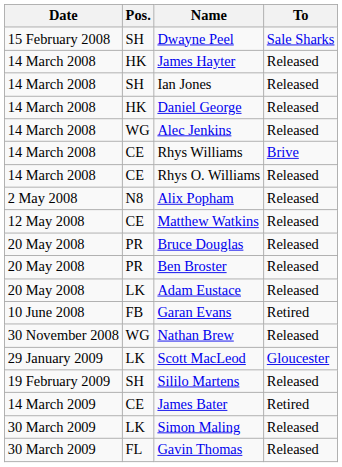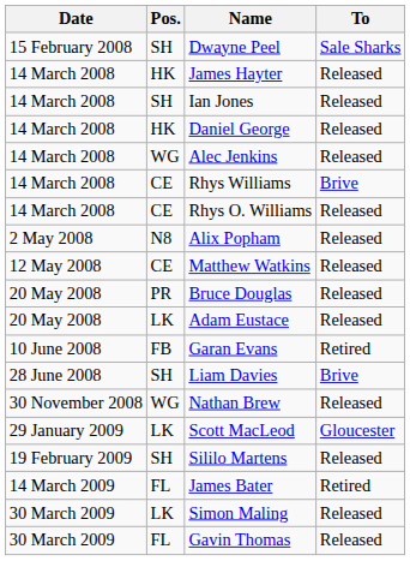- row: 20 May 2008 | PR | Ben Broster | Released
+ row: 28 June 2008 | SH | Liam Davies | Brive
James Bater | Pos.: CE -> FL
